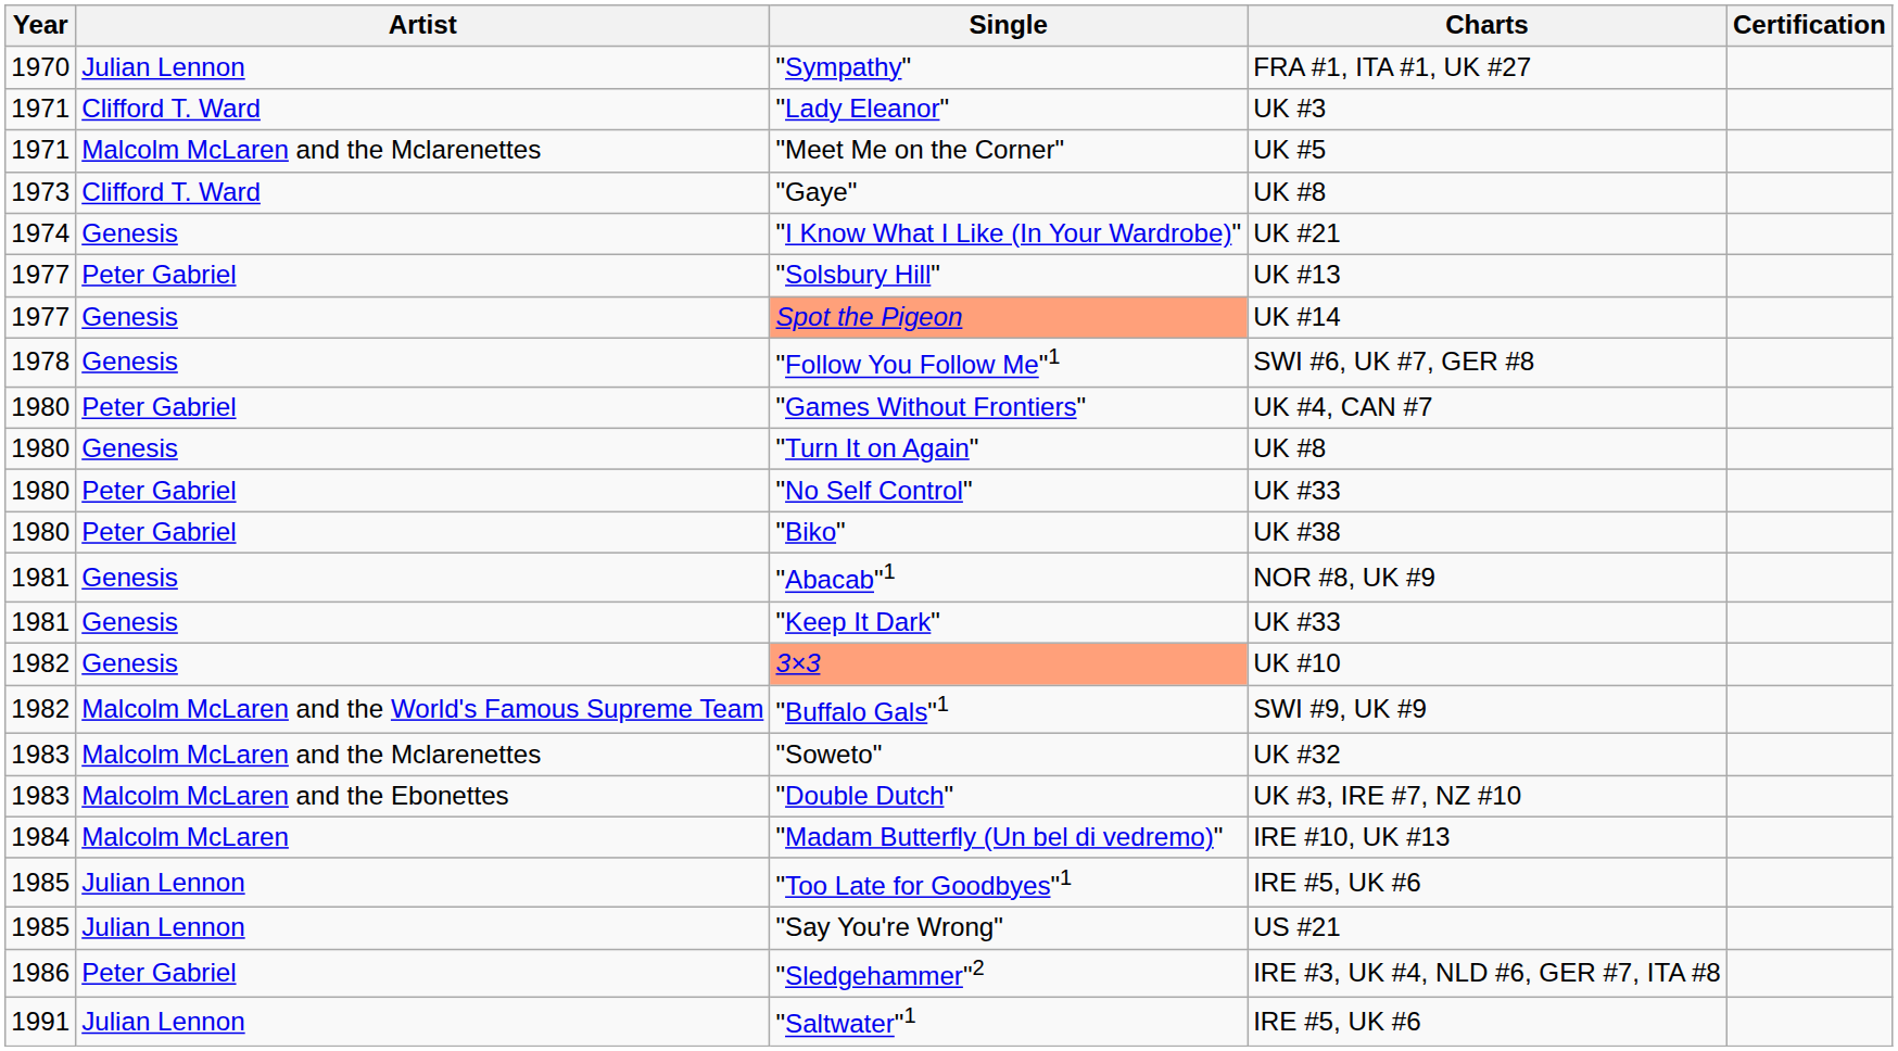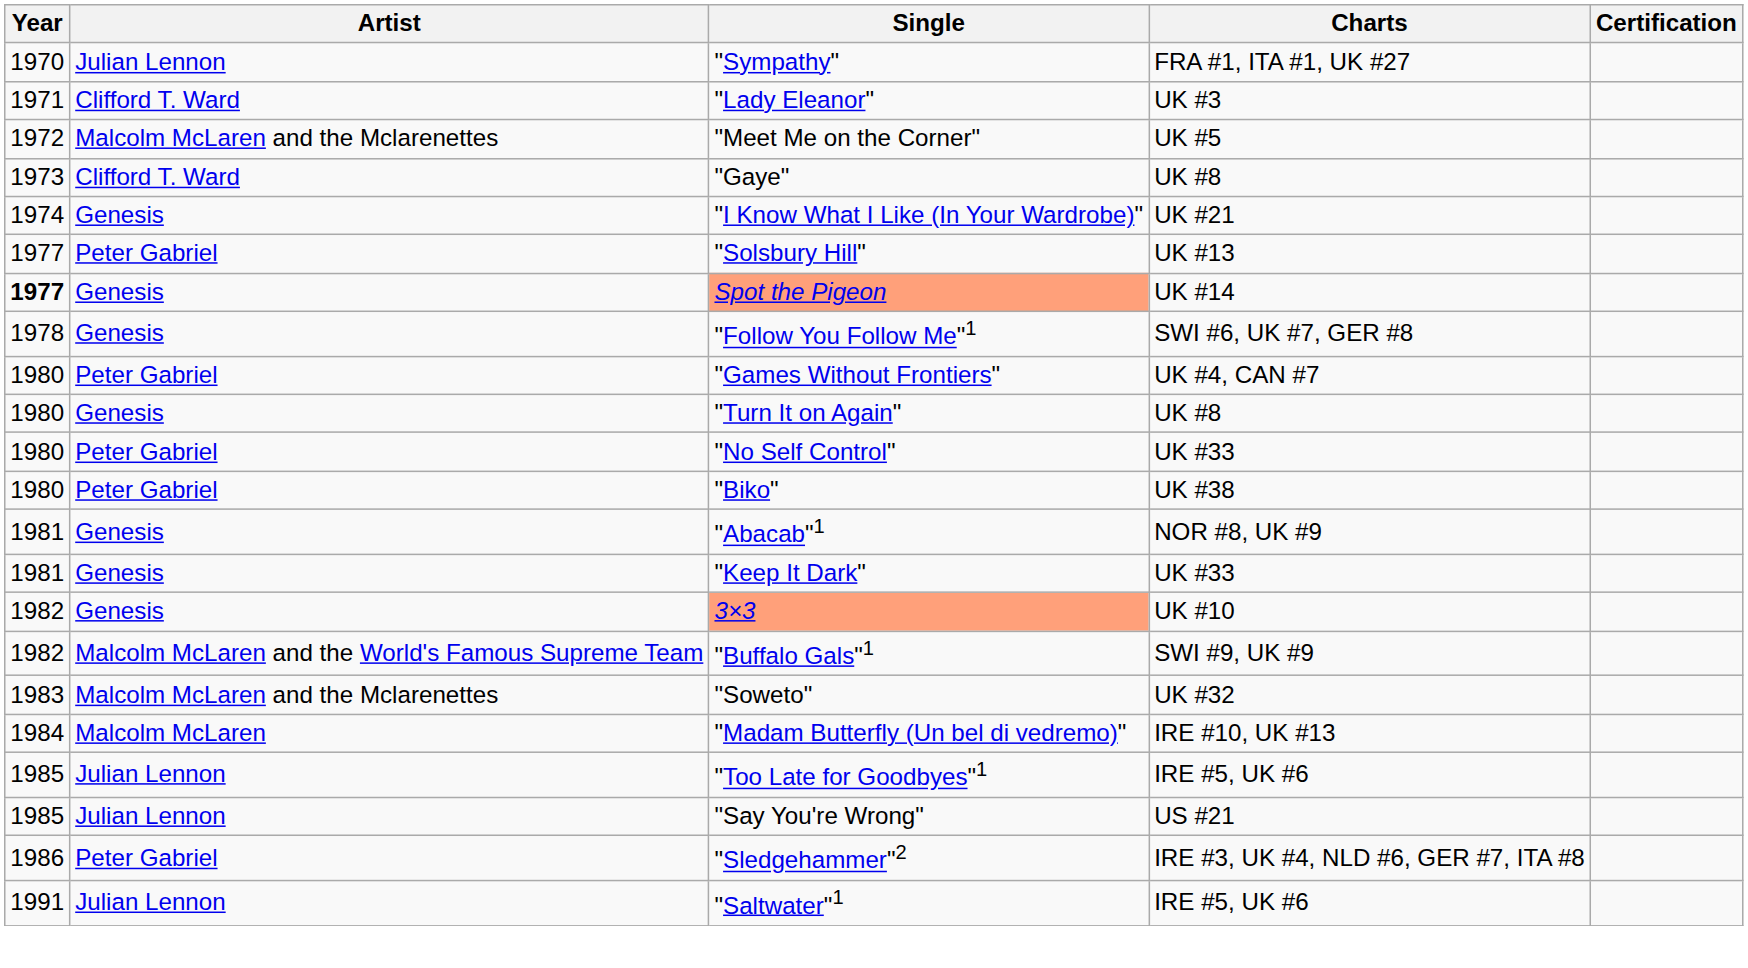"Meet Me on the Corner" | Year: 1971 -> 1972
Spot the Pigeon | Year: normal -> bold
- row: 1983 | Malcolm McLaren and the Ebonettes | "Double Dutch" | UK #3, IRE #7, NZ #10
